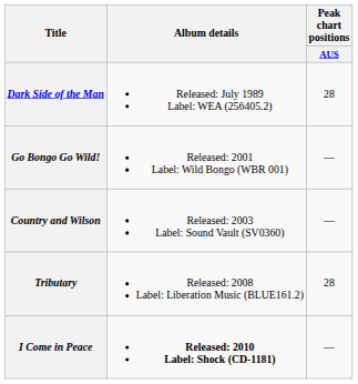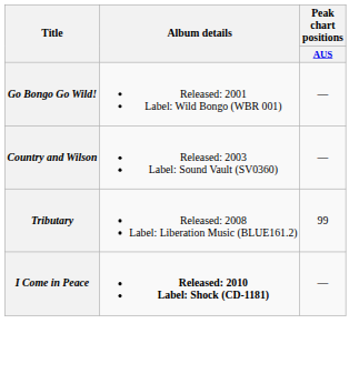- row: Dark Side of the Man | Released: July 1989 Label: WEA (256405.2) | 28
Tributary | Peak chart positions / AUS: 28 -> 99
